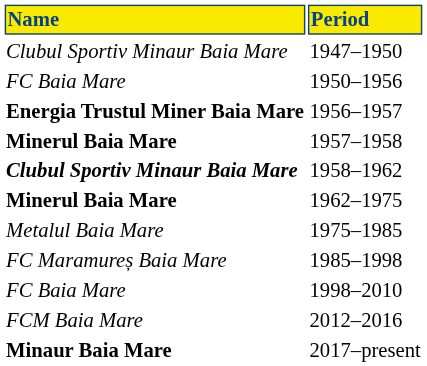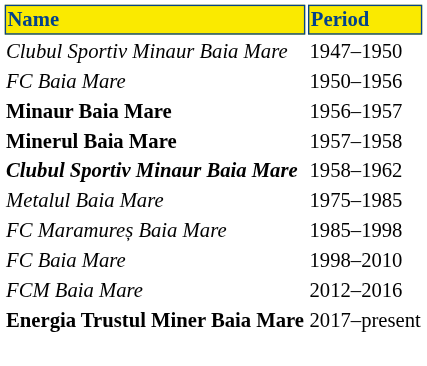1956–1957 | Name: Energia Trustul Miner Baia Mare -> Minaur Baia Mare
- row: Minerul Baia Mare | 1962–1975
2017–present | Name: Minaur Baia Mare -> Energia Trustul Miner Baia Mare
